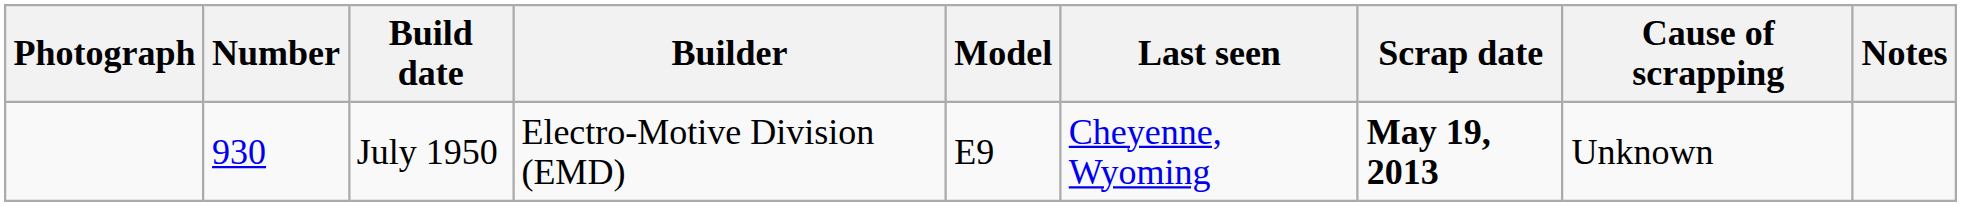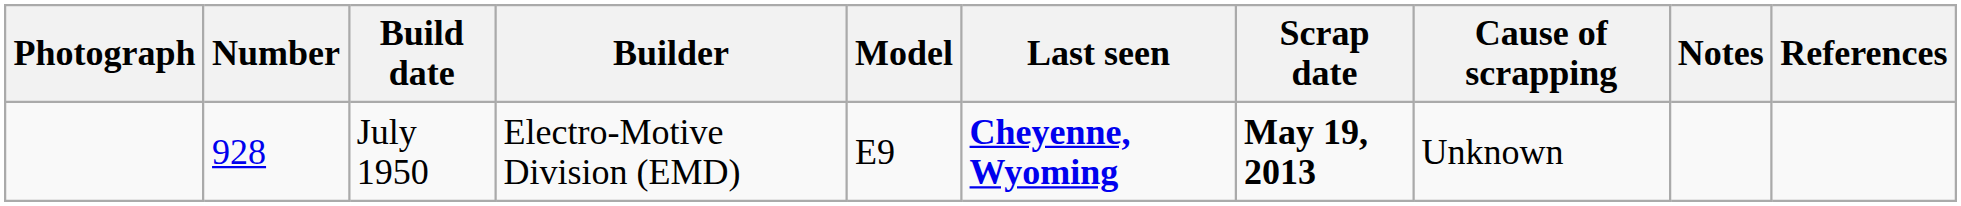+ column: References
July 1950 | Number: 930 -> 928
July 1950 | Last seen: normal -> bold
